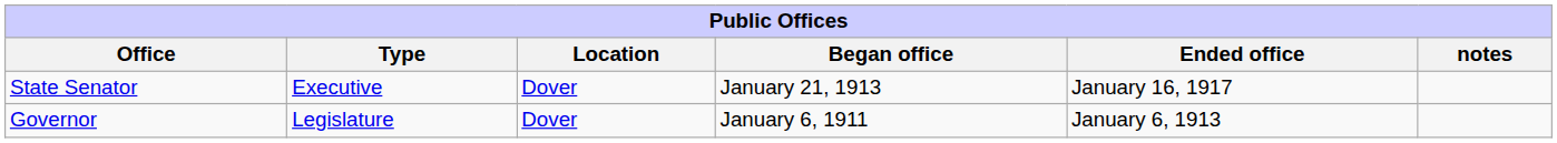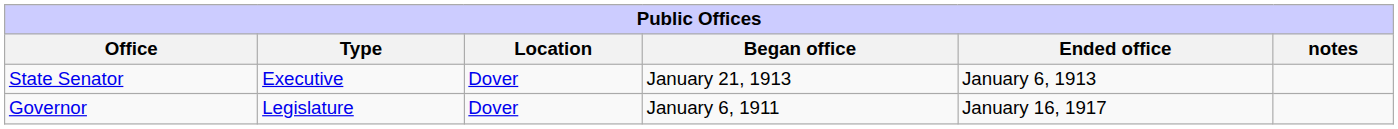State Senator | Ended office: January 16, 1917 -> January 6, 1913
Governor | Ended office: January 6, 1913 -> January 16, 1917
